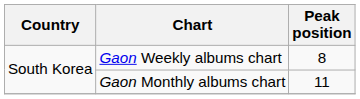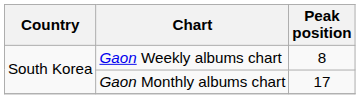Gaon Monthly albums chart | Peak position: 11 -> 17
